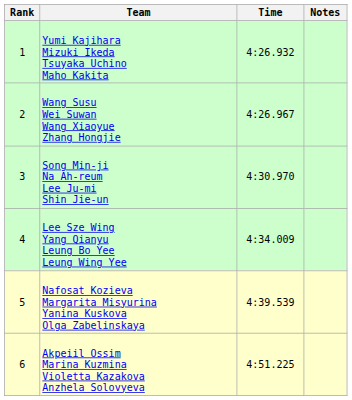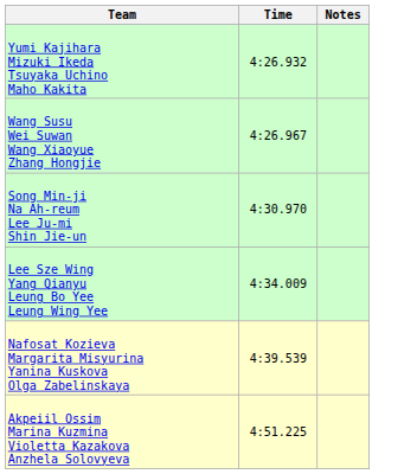- column: Rank | 1 | 2 | 3 | 4 | 5 | 6
